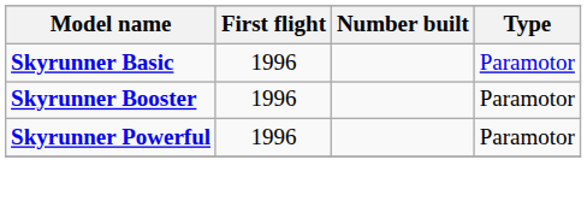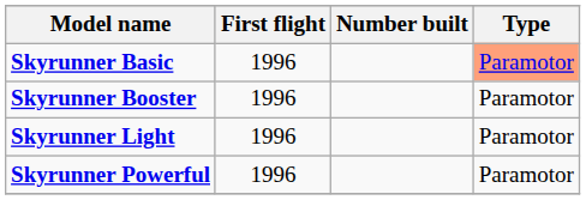Skyrunner Basic | Type: no background -> lightsalmon background
+ row: Skyrunner Light | 1996 | Paramotor
